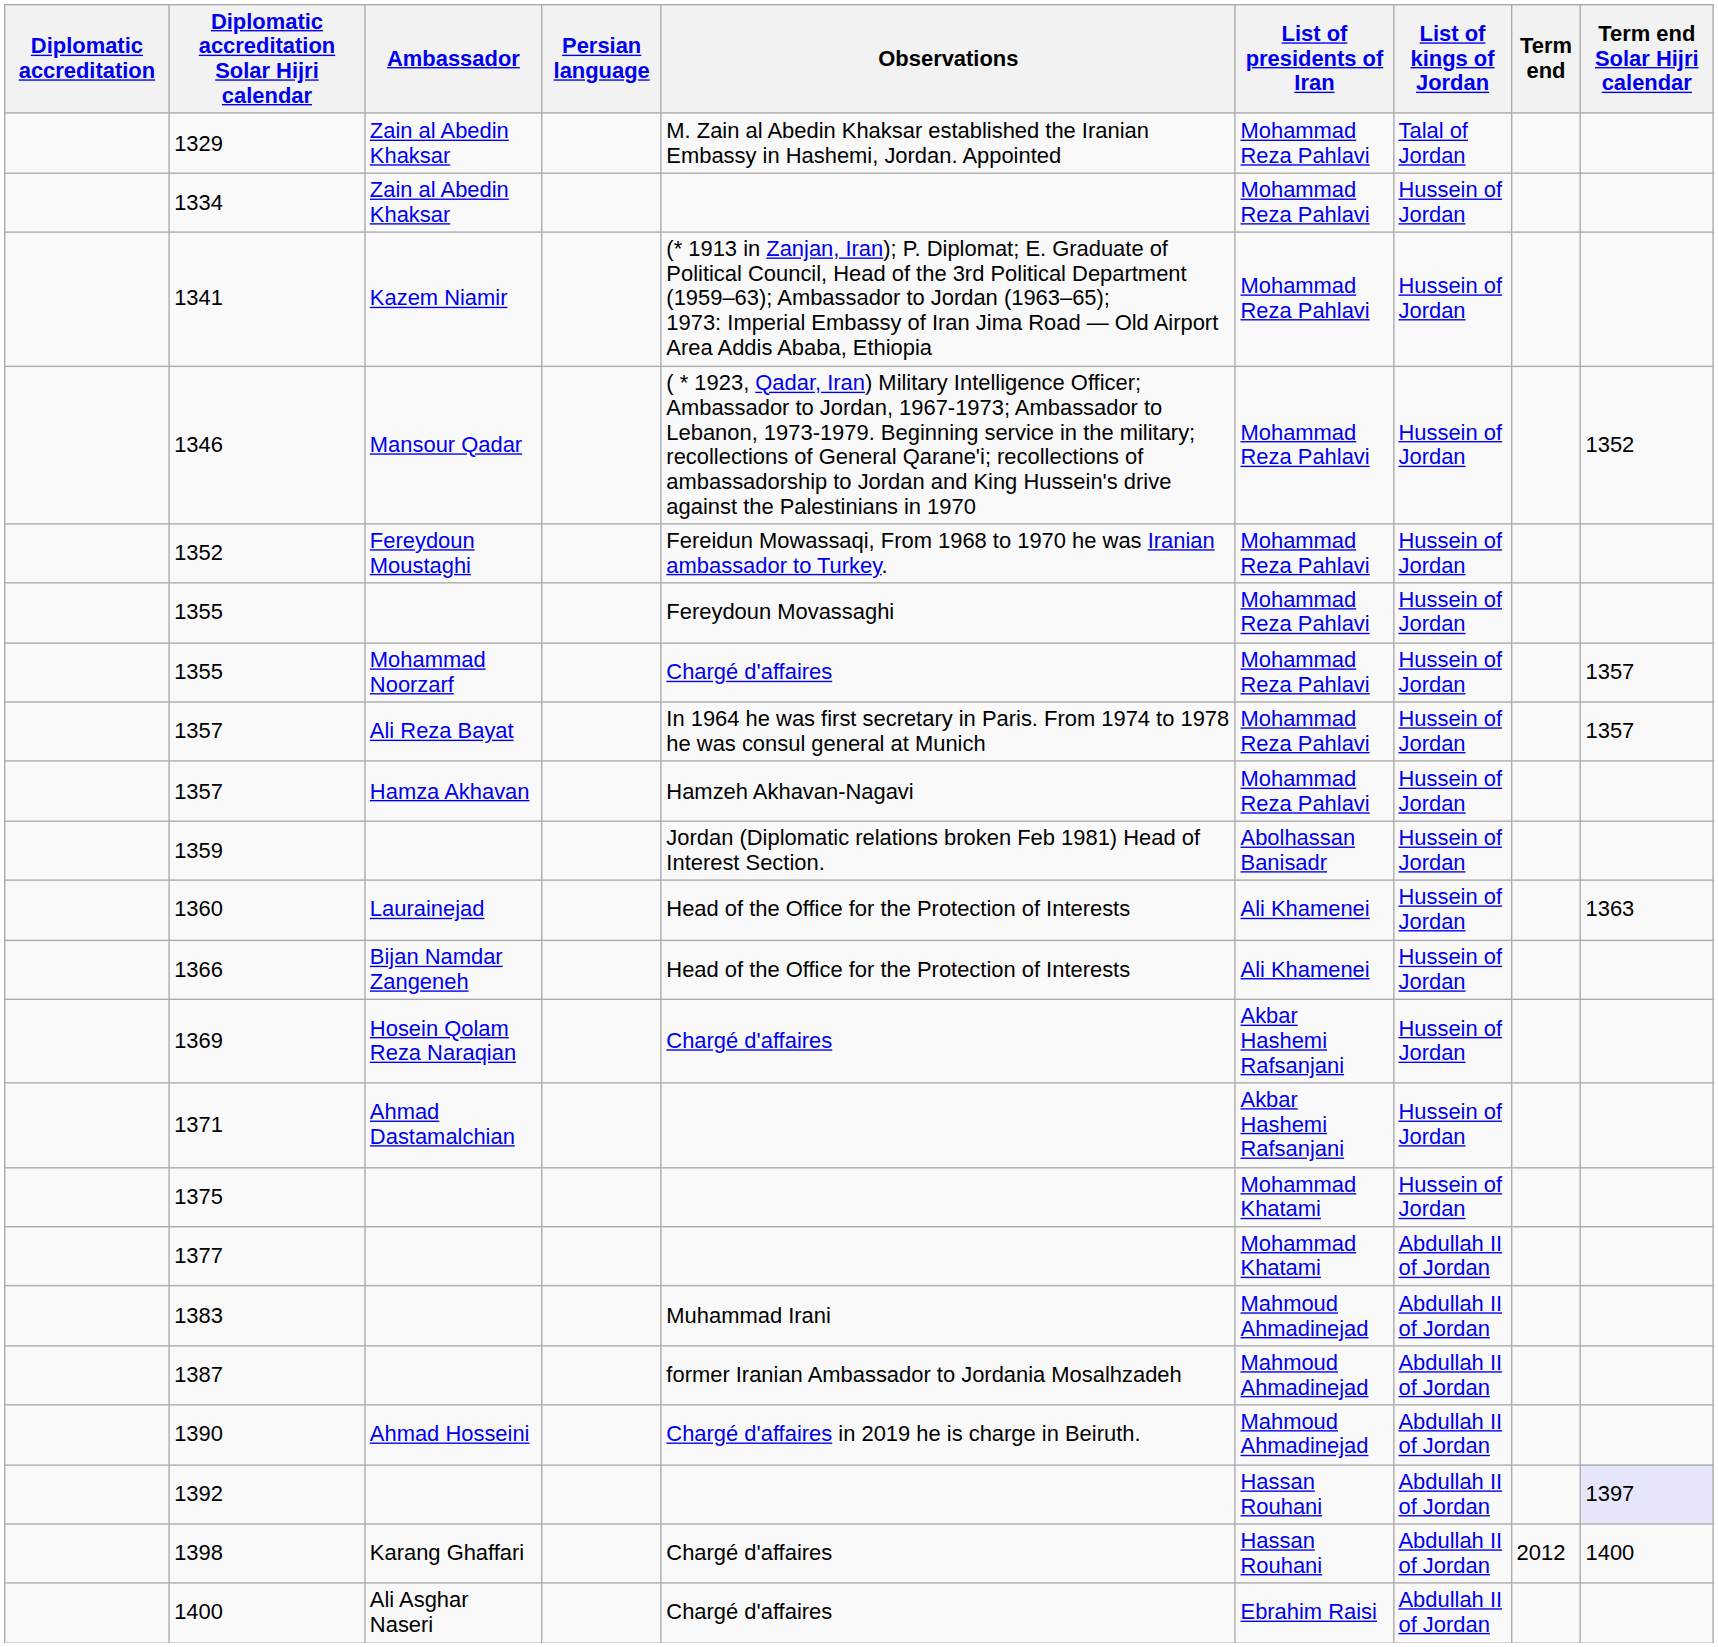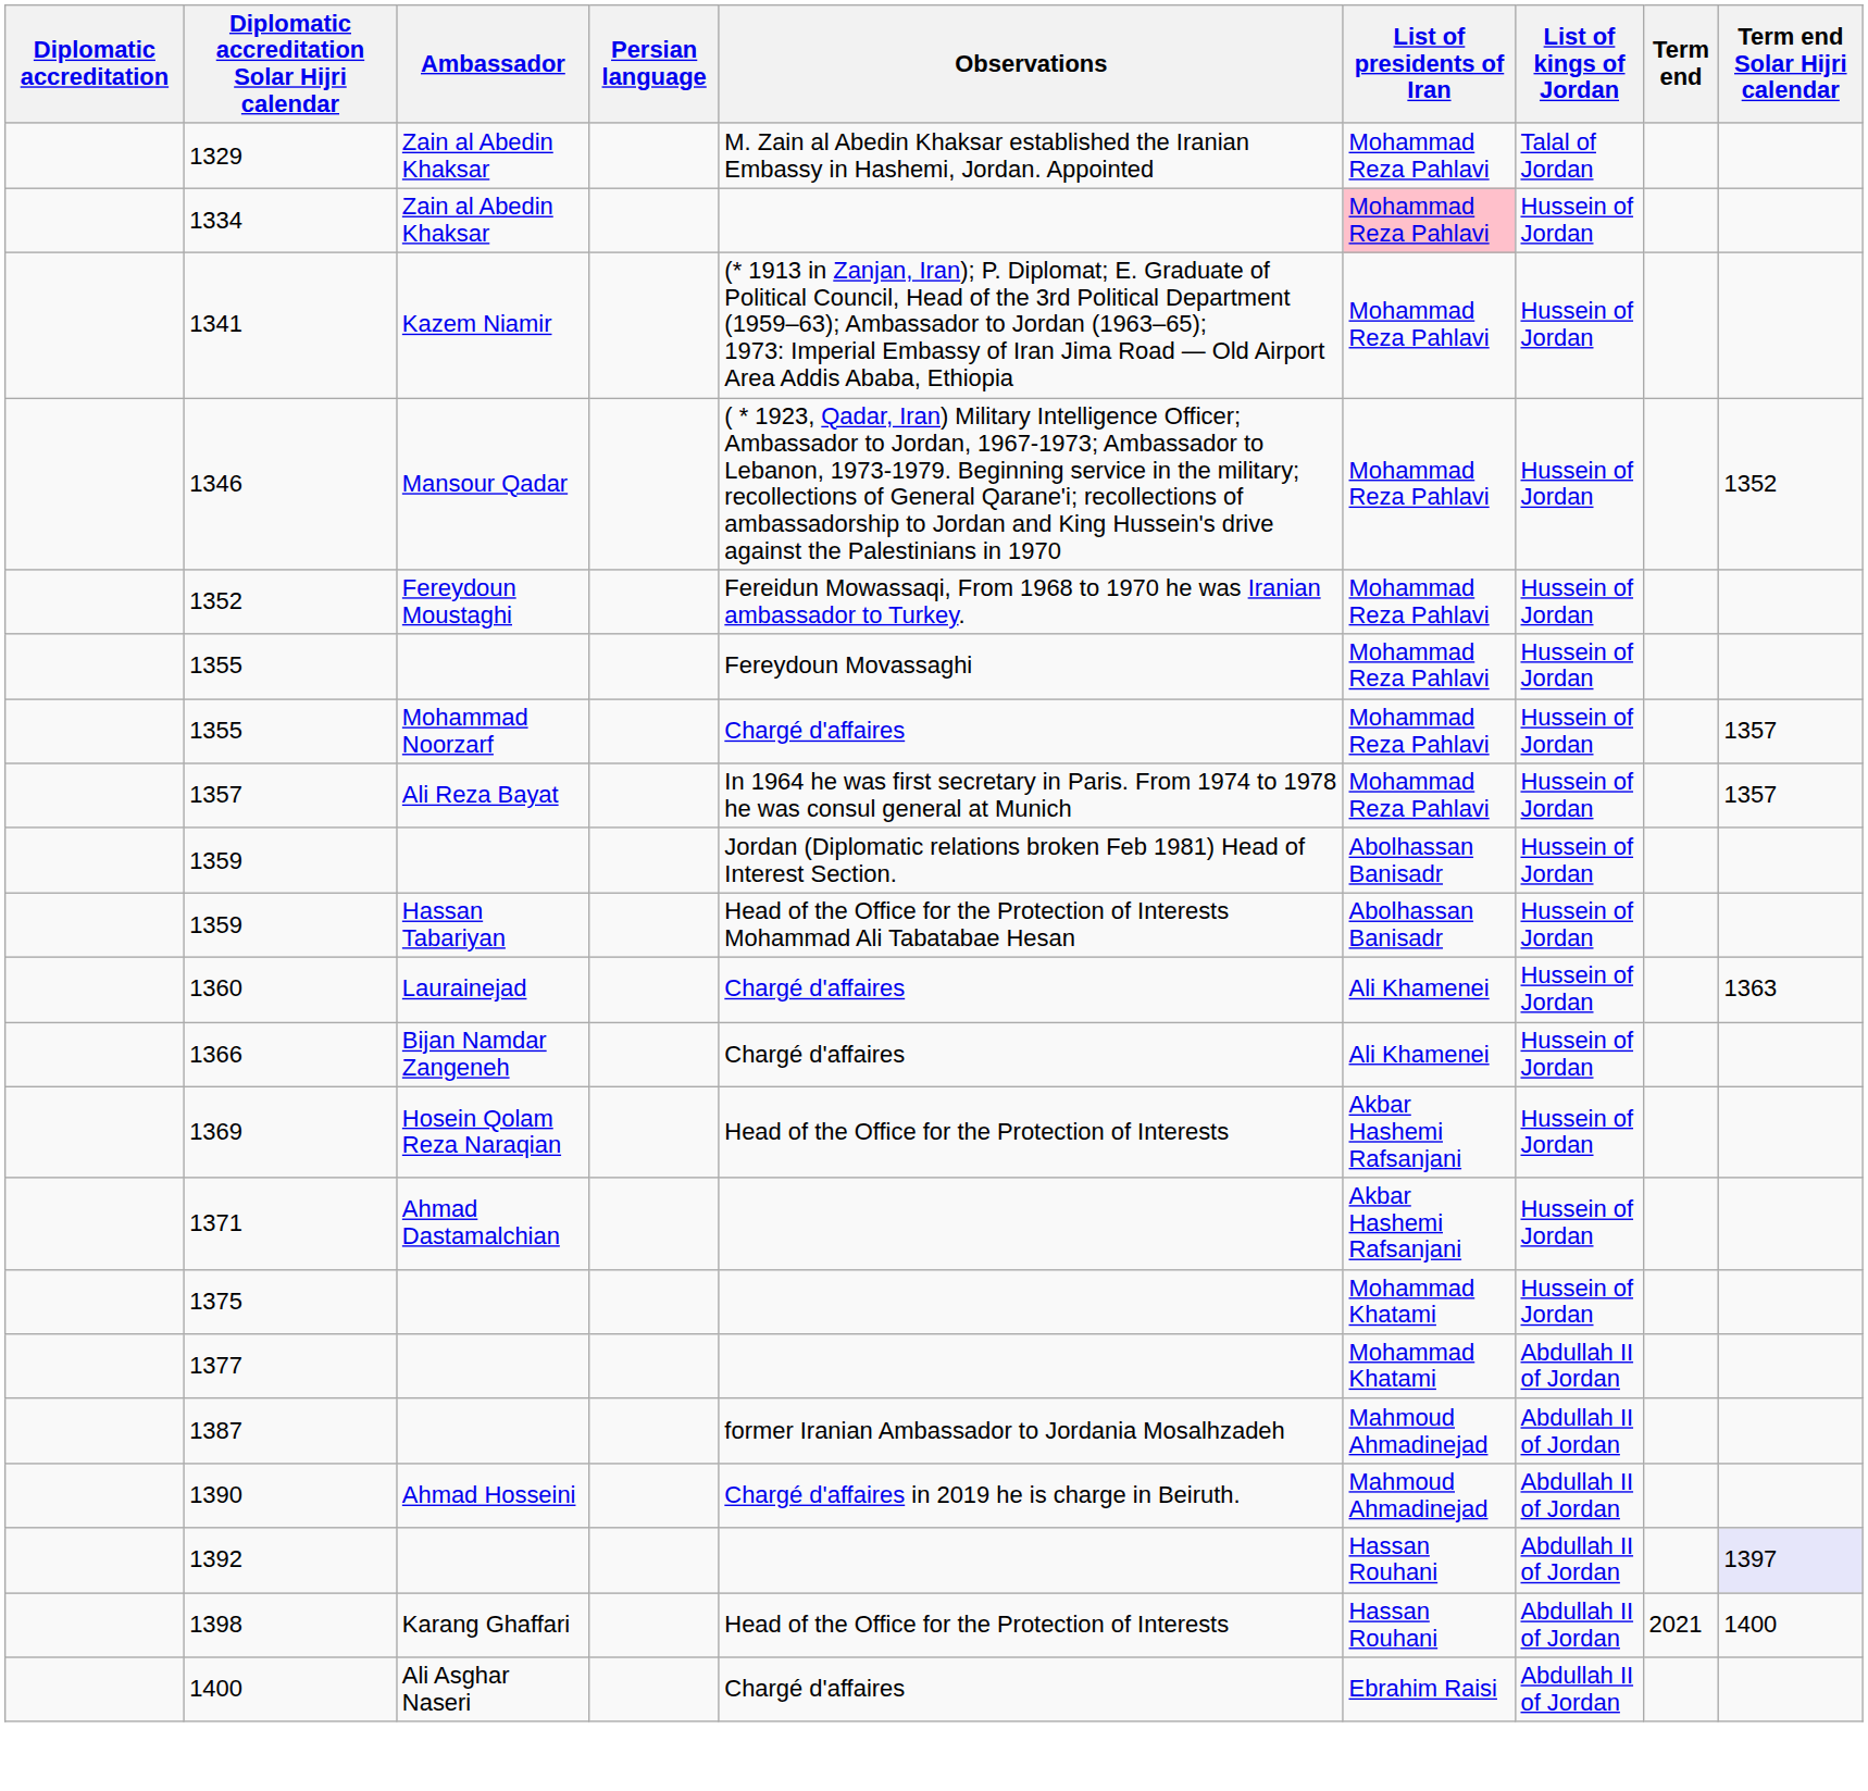1334 | List of presidents of Iran: no background -> pink background
- row: 1357 | Hamza Akhavan | Hamzeh Akhavan-Nagavi | Mohammad Reza Pahlavi | Hussein of Jordan
+ row: 1359 | Hassan Tabariyan | Head of the Office for the Protection of Interests Mohammad Ali Tabatabae Hesan | Abolhassan Banisadr | Hussein of Jordan
1360 | Observations: Head of the Office for the Protection of Interests -> Chargé d'affaires
1366 | Observations: Head of the Office for the Protection of Interests -> Chargé d'affaires
1369 | Observations: Chargé d'affaires -> Head of the Office for the Protection of Interests
- row: 1383 | Muhammad Irani | Mahmoud Ahmadinejad | Abdullah II of Jordan
1398 | Observations: Chargé d'affaires -> Head of the Office for the Protection of Interests
1398 | Term end: 2012 -> 2021
